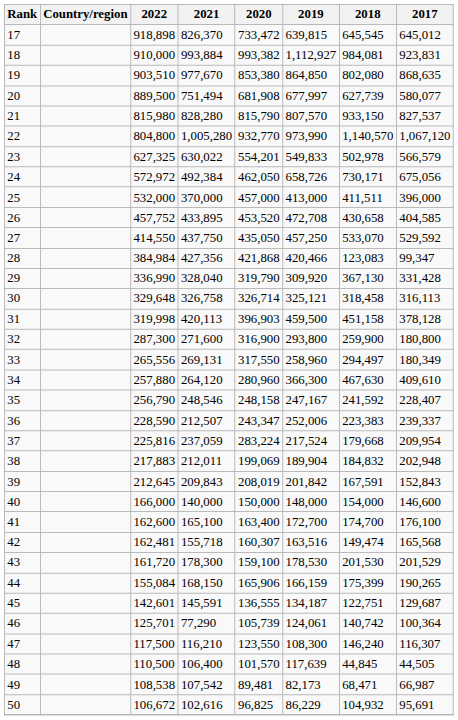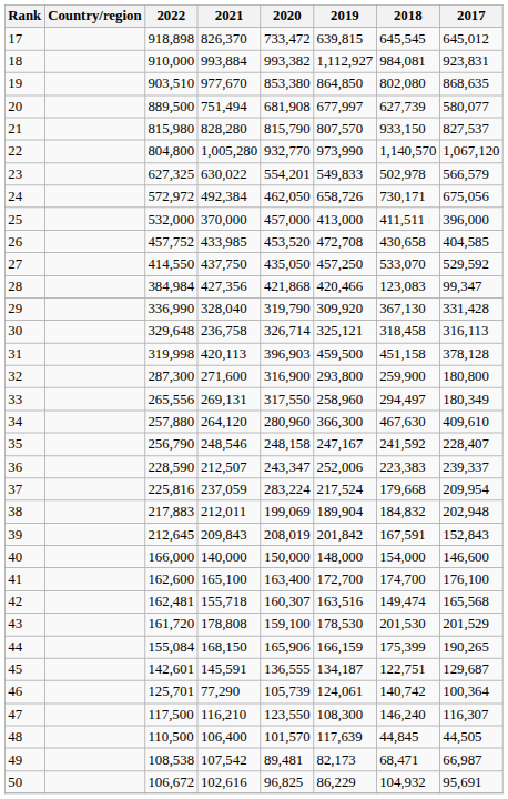26 | 2021: 433,895 -> 433,985
30 | 2021: 326,758 -> 236,758
43 | 2021: 178,300 -> 178,808
